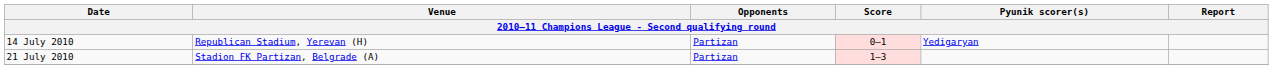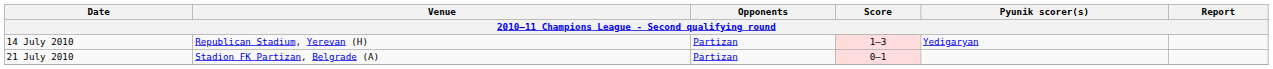14 July 2010 | Score: 0–1 -> 1–3
21 July 2010 | Score: 1–3 -> 0–1
